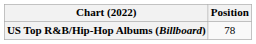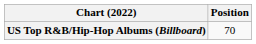US Top R&B/Hip-Hop Albums (Billboard) | Position: 78 -> 70
